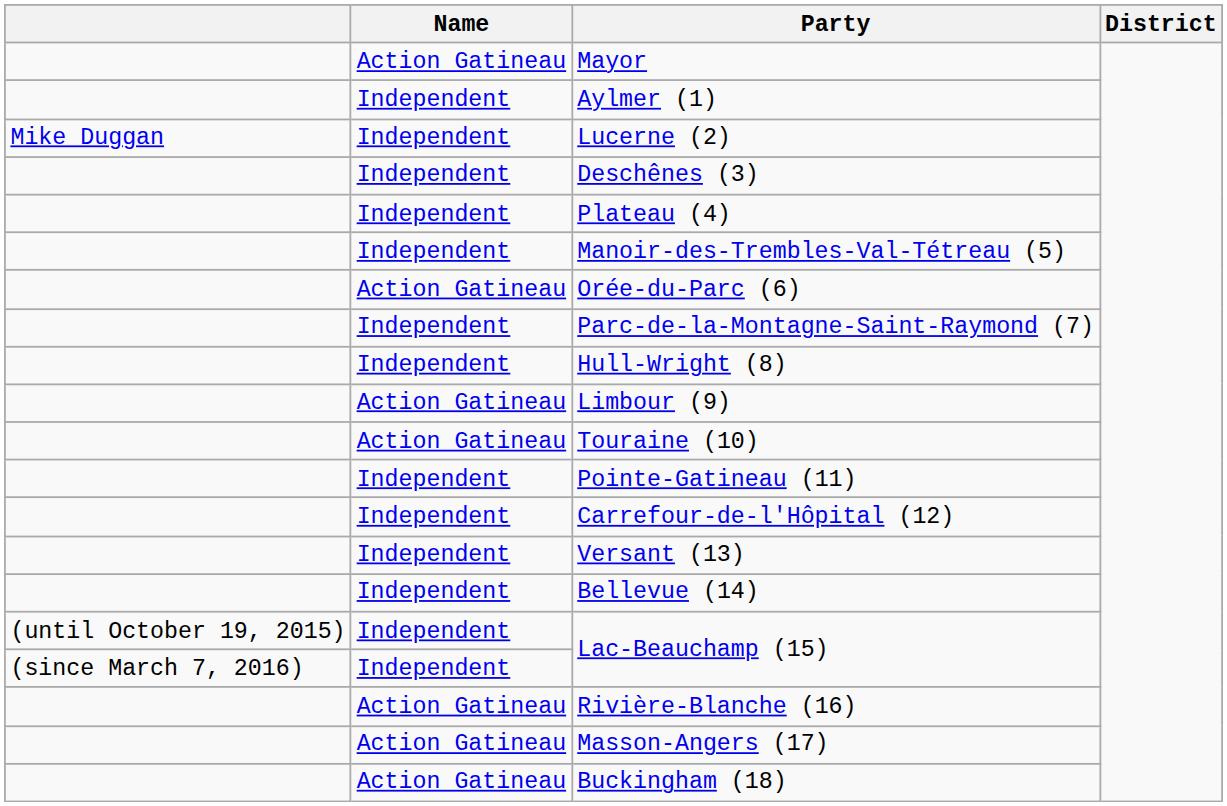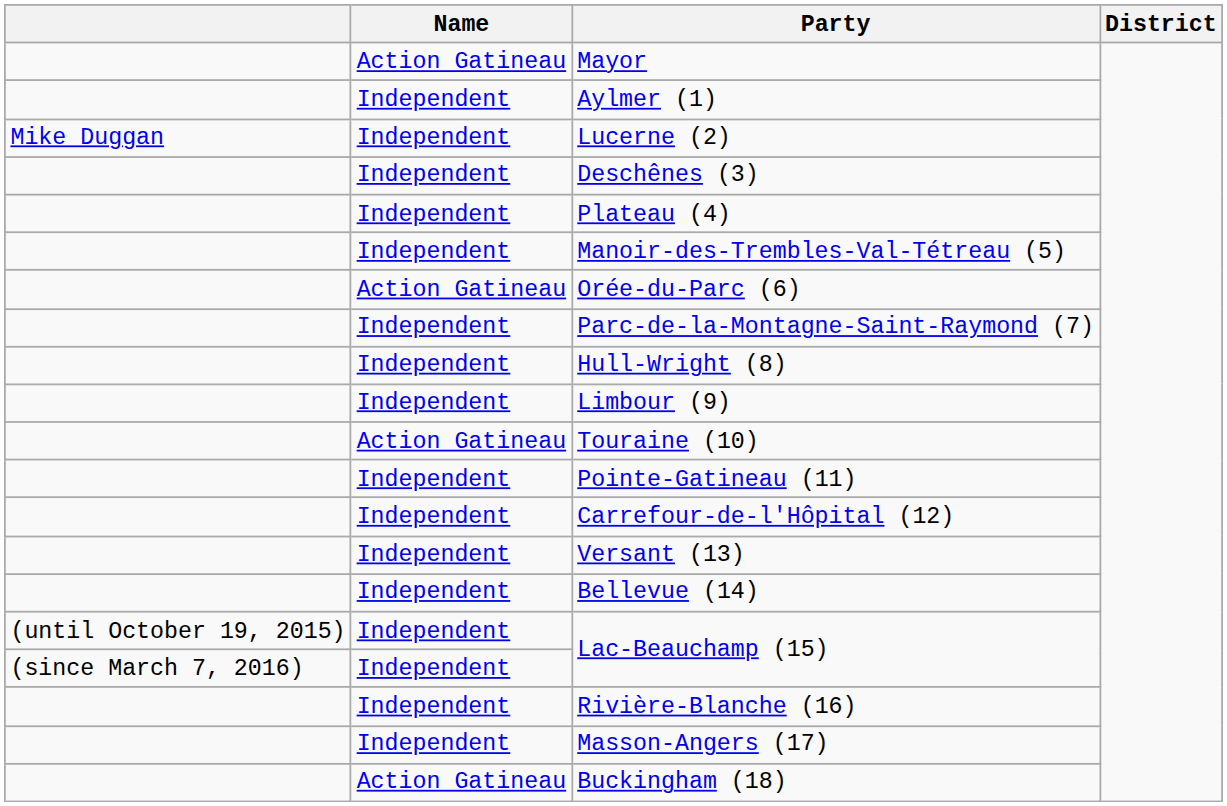Limbour (9) | Name: Action Gatineau -> Independent
Rivière-Blanche (16) | Name: Action Gatineau -> Independent
Masson-Angers (17) | Name: Action Gatineau -> Independent
